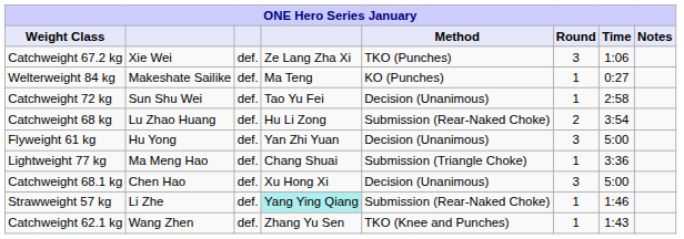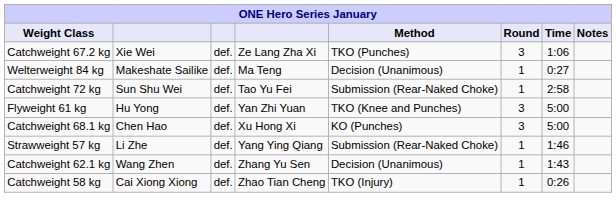Welterweight 84 kg | Method: KO (Punches) -> Decision (Unanimous)
Catchweight 72 kg | Method: Decision (Unanimous) -> Submission (Rear-Naked Choke)
- row: Catchweight 68 kg | Lu Zhao Huang | def. | Hu Li Zong | Submission (Rear-Naked Choke) | 2 | 3:54
Flyweight 61 kg | Method: Decision (Unanimous) -> TKO (Knee and Punches)
- row: Lightweight 77 kg | Ma Meng Hao | def. | Chang Shuai | Submission (Triangle Choke) | 1 | 3:36
Catchweight 68.1 kg | Method: Decision (Unanimous) -> KO (Punches)
Strawweight 57 kg | column 4: paleturquoise background -> no background
Catchweight 62.1 kg | Method: TKO (Knee and Punches) -> Decision (Unanimous)
+ row: Catchweight 58 kg | Cai Xiong Xiong | def. | Zhao Tian Cheng | TKO (Injury) | 1 | 0:26
